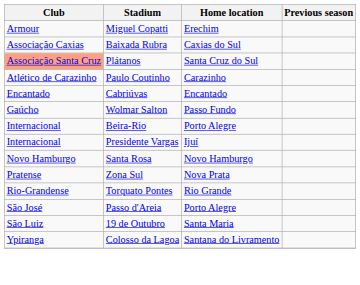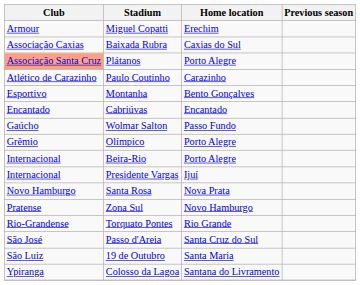Plátanos | Home location: Santa Cruz do Sul -> Porto Alegre
+ row: Esportivo | Montanha | Bento Gonçalves
+ row: Grêmio | Olímpico | Porto Alegre
Santa Rosa | Home location: Novo Hamburgo -> Nova Prata
Zona Sul | Home location: Nova Prata -> Novo Hamburgo
Passo d'Areia | Home location: Porto Alegre -> Santa Cruz do Sul
